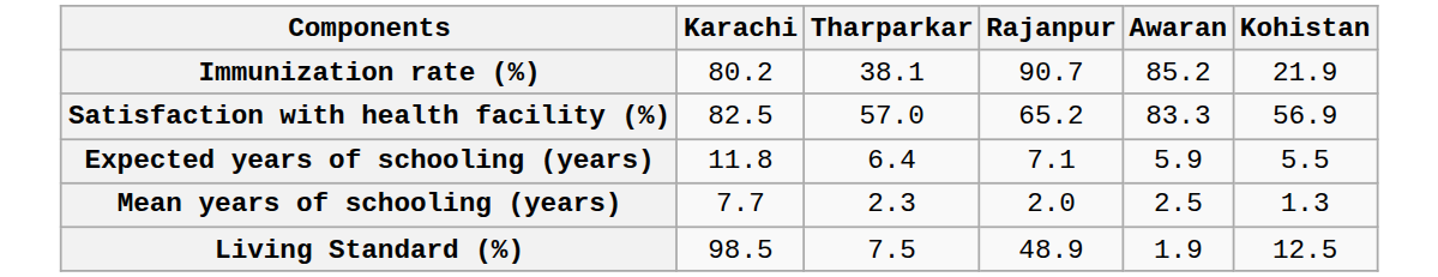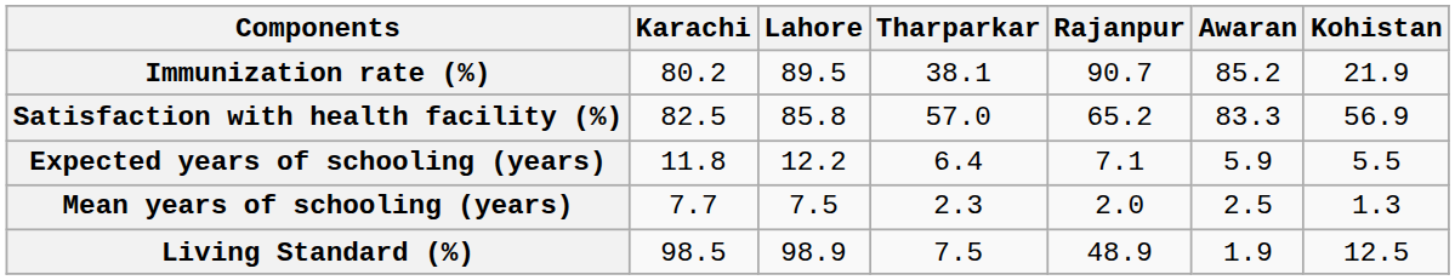+ column: Lahore | 89.5 | 85.8 | 12.2 | 7.5 | 98.9
